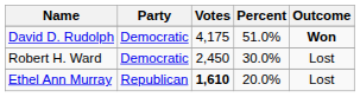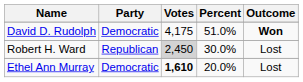Robert H. Ward | Party: Democratic -> Republican
Robert H. Ward | Votes: no background -> lightgrey background
Ethel Ann Murray | Party: Republican -> Democratic
